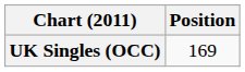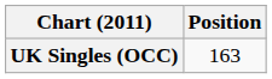UK Singles (OCC) | Position: 169 -> 163
